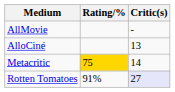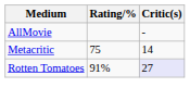- row: AlloCiné | 13
Metacritic | Rating/%: gold background -> no background
